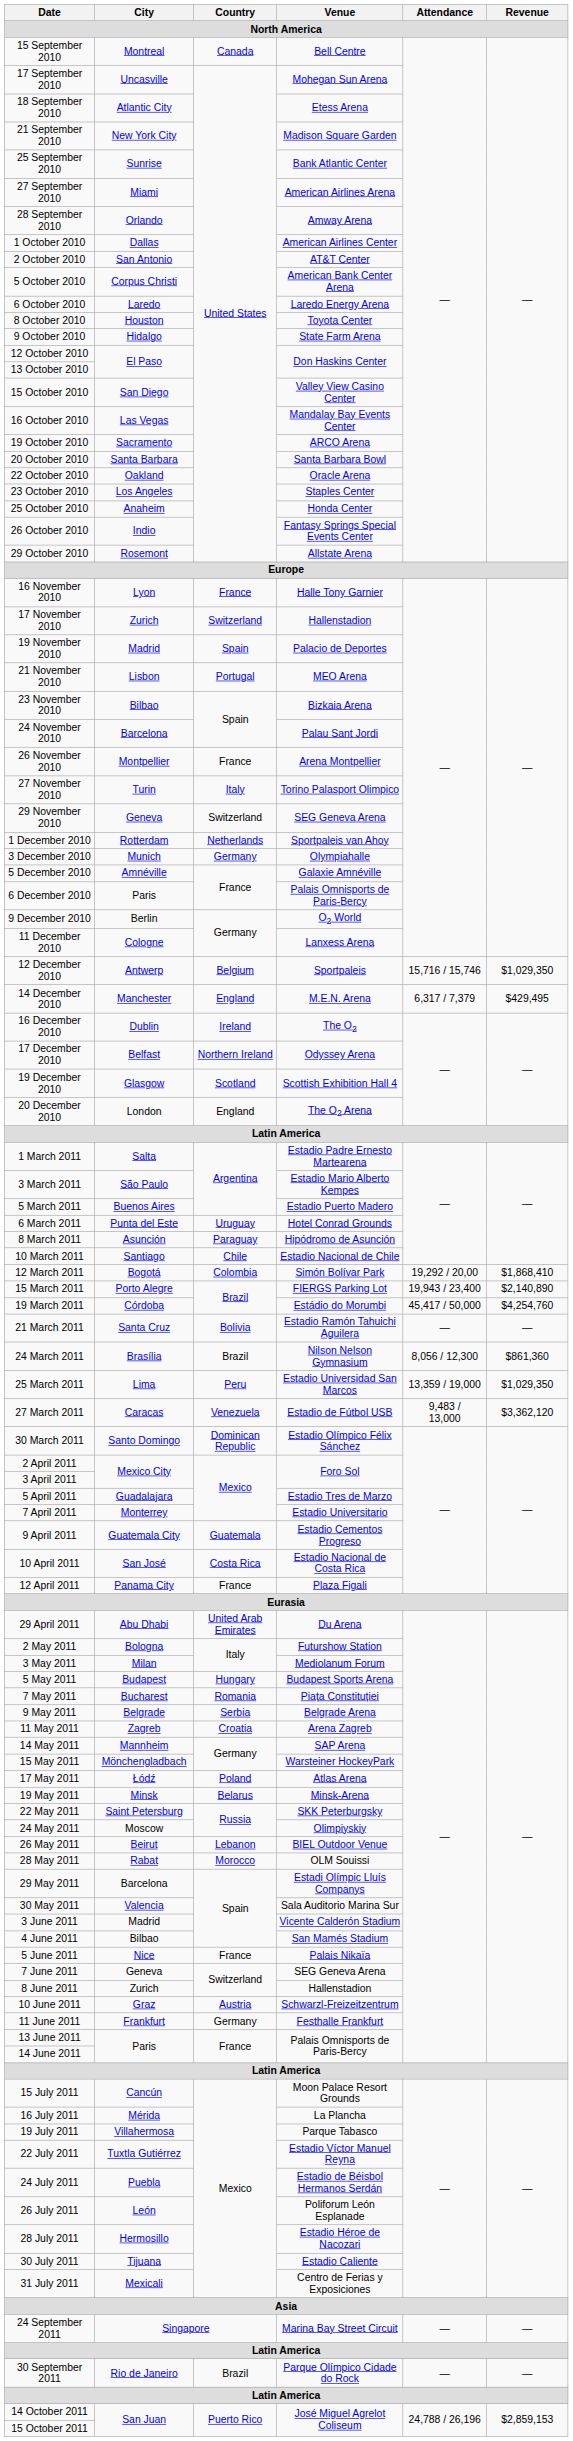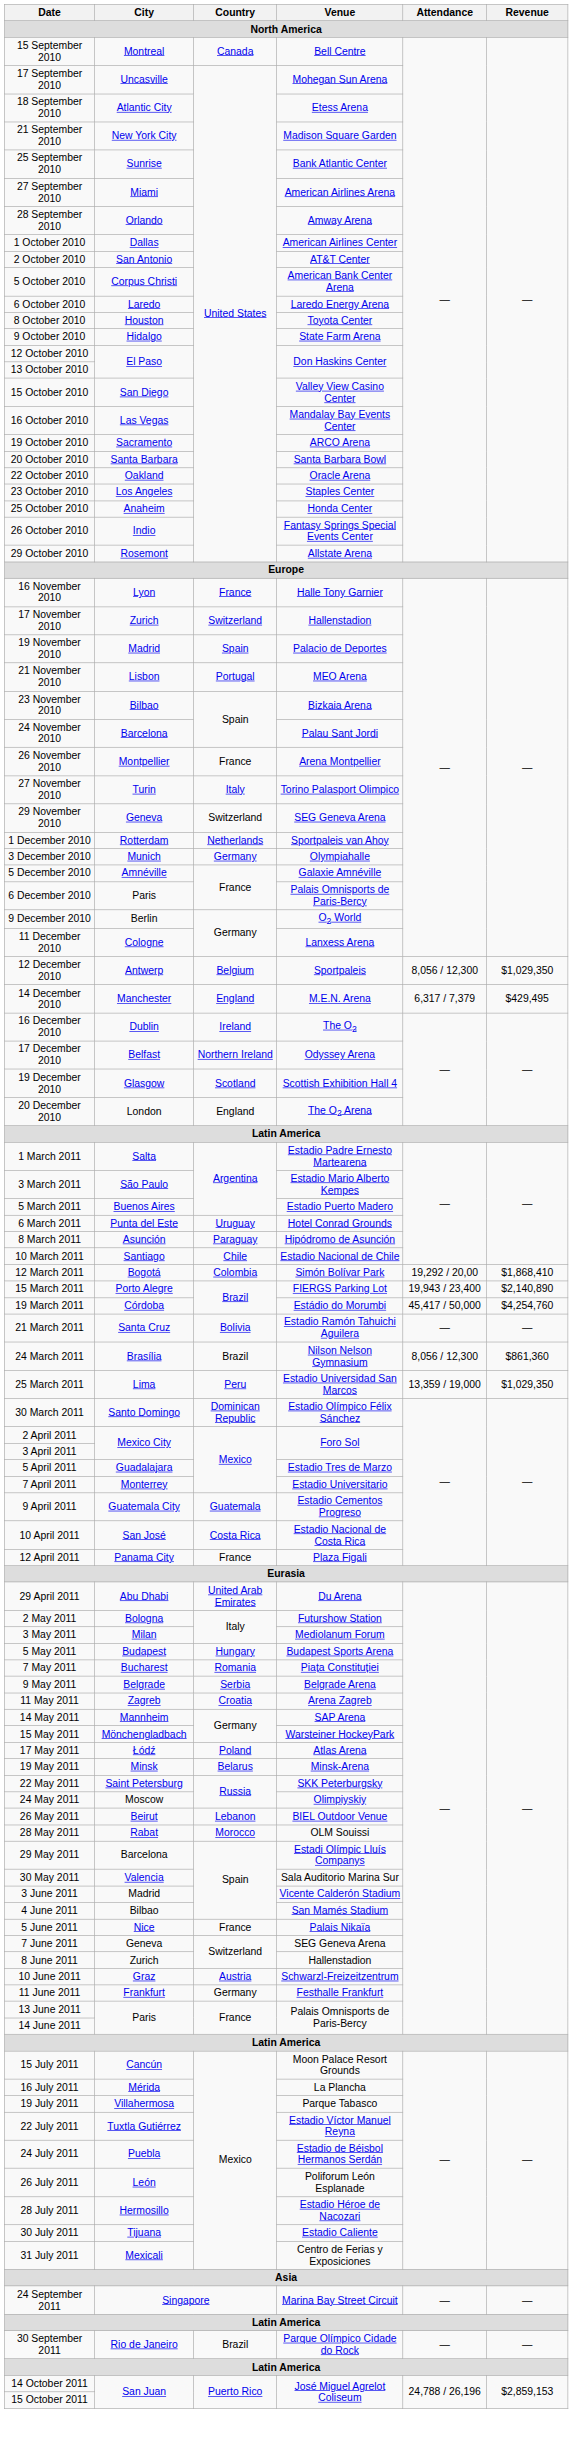12 December 2010 | Attendance: 15,716 / 15,746 -> 8,056 / 12,300
- row: 27 March 2011 | Caracas | Venezuela | Estadio de Fútbol USB | 9,483 / 13,000 | $3,362,120
